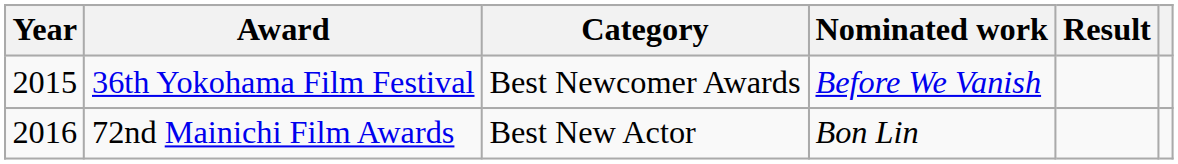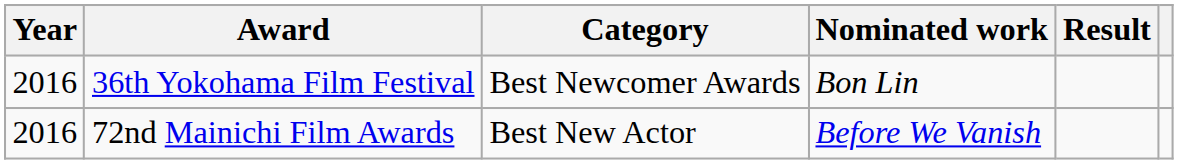36th Yokohama Film Festival | Year: 2015 -> 2016
36th Yokohama Film Festival | Nominated work: Before We Vanish -> Bon Lin
72nd Mainichi Film Awards | Nominated work: Bon Lin -> Before We Vanish
